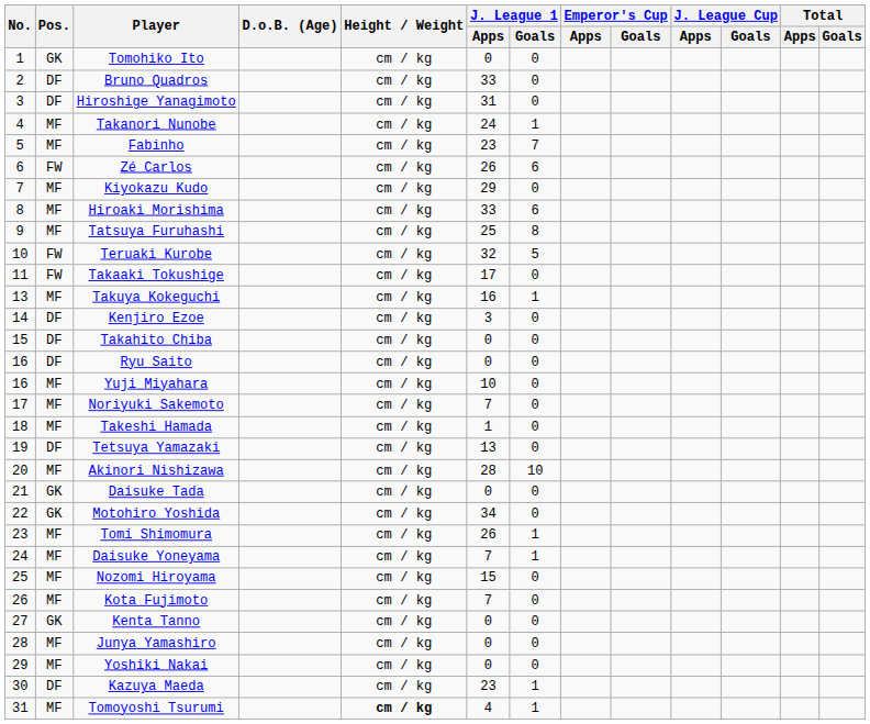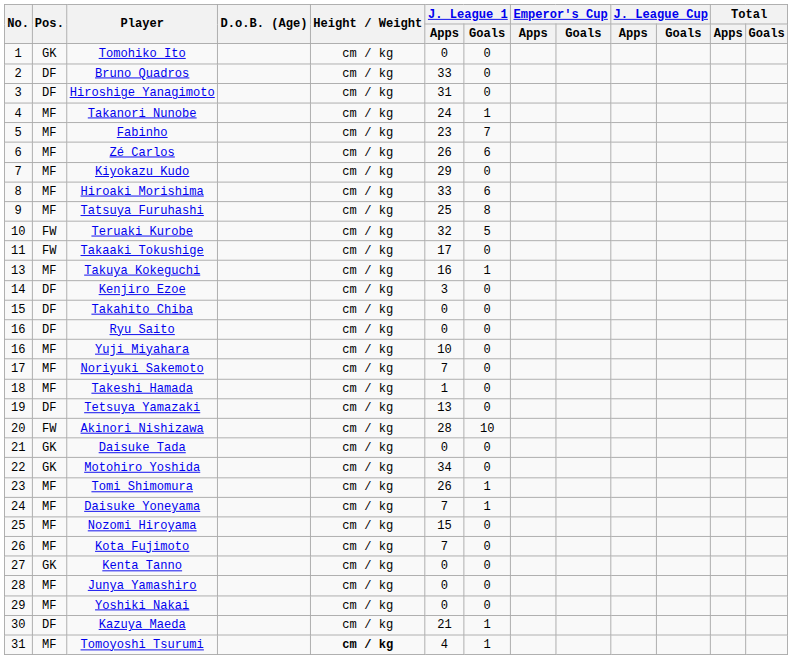Zé Carlos | Pos.: FW -> MF
Akinori Nishizawa | Pos.: MF -> FW
Kazuya Maeda | J. League 1 / Apps: 23 -> 21
